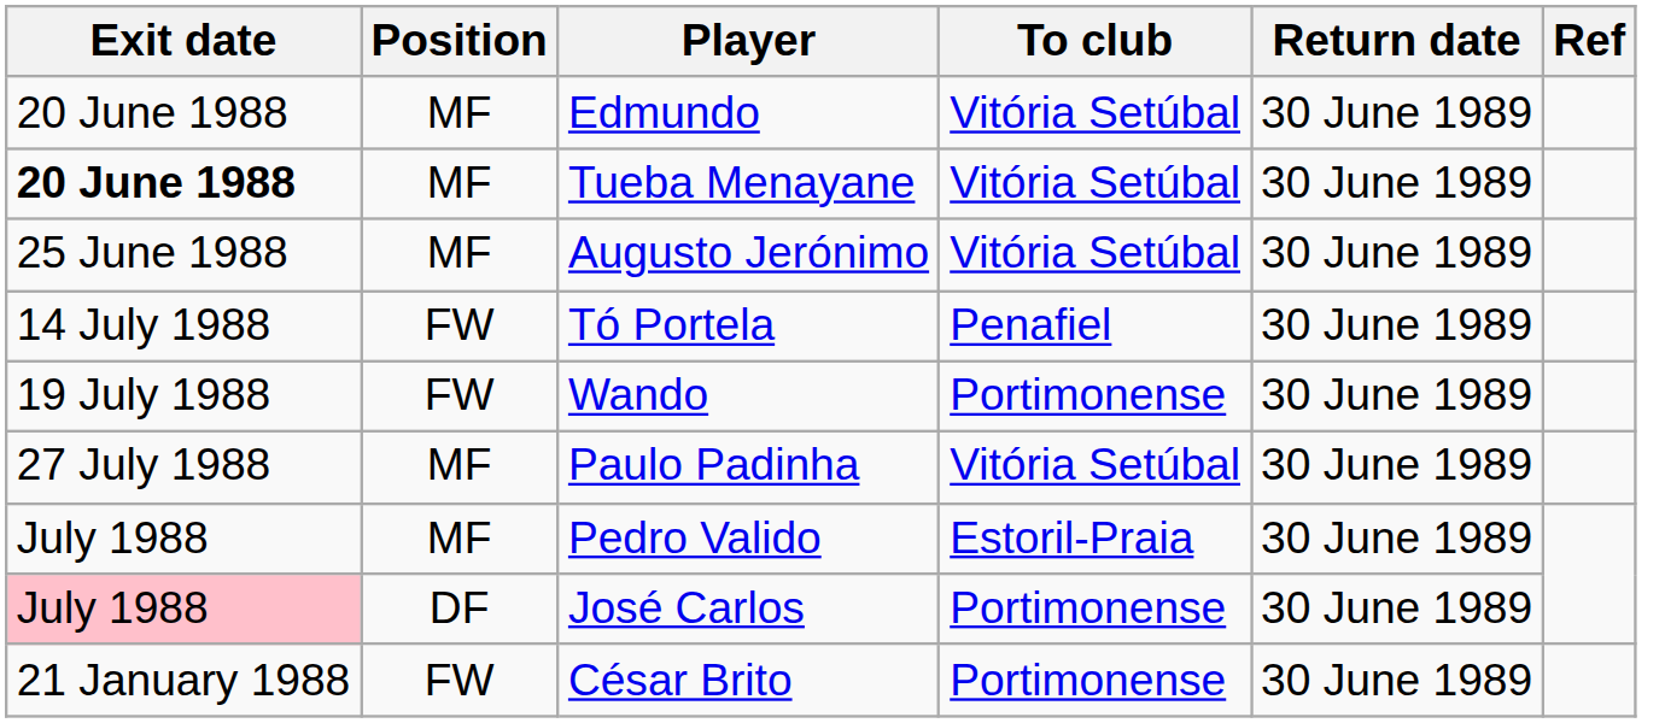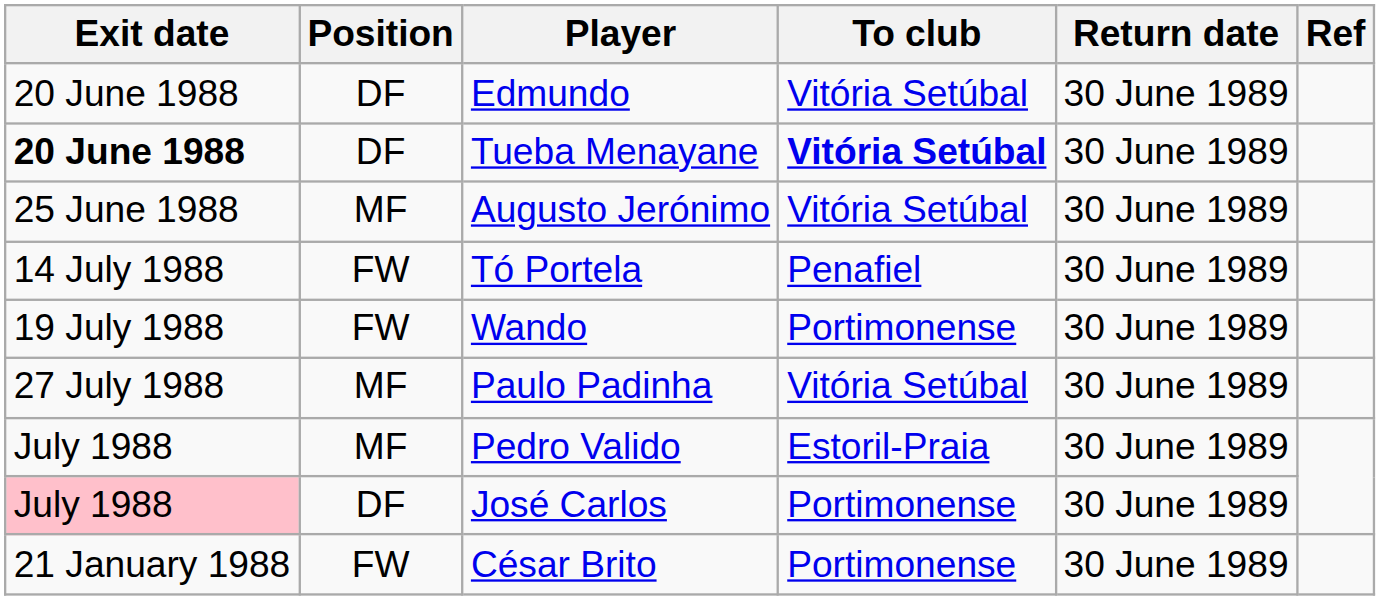Edmundo | Position: MF -> DF
Tueba Menayane | Position: MF -> DF
Tueba Menayane | To club: normal -> bold
